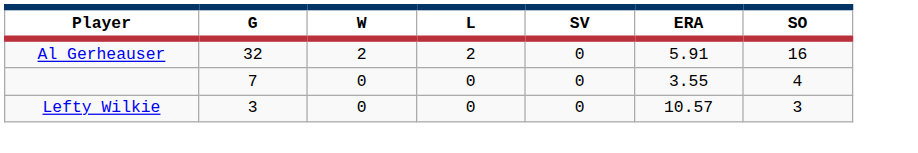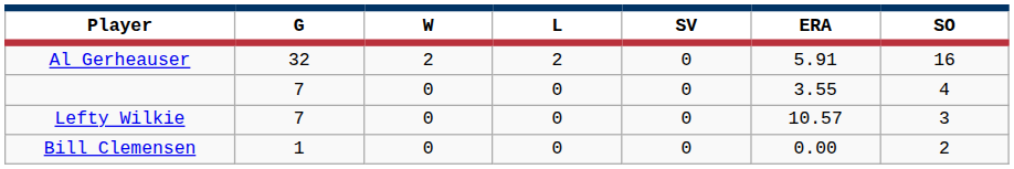Lefty Wilkie | G: 3 -> 7
+ row: Bill Clemensen | 1 | 0 | 0 | 0 | 0.00 | 2
